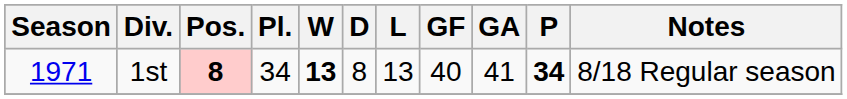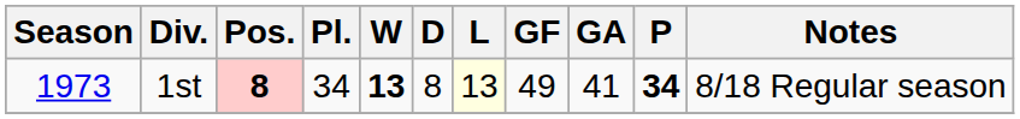1st | Season: 1971 -> 1973
1st | L: no background -> lightyellow background
1st | GF: 40 -> 49
